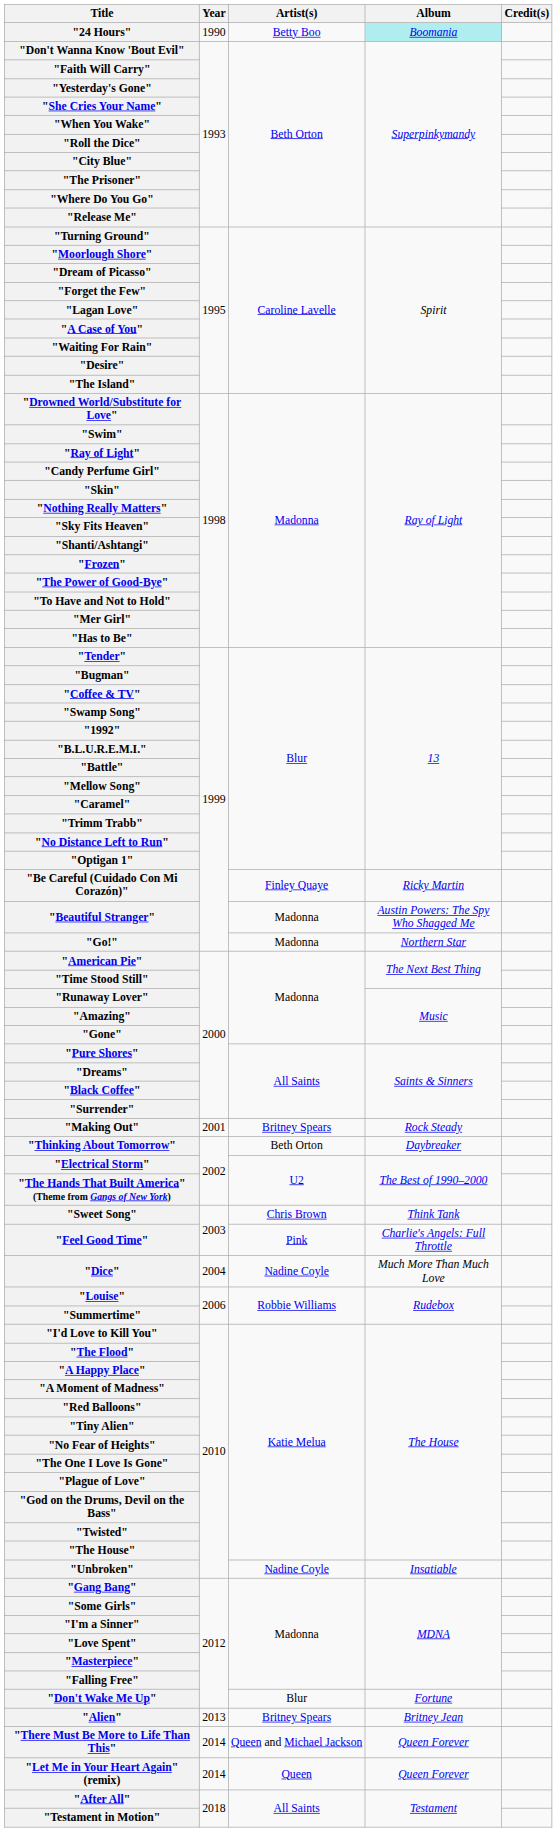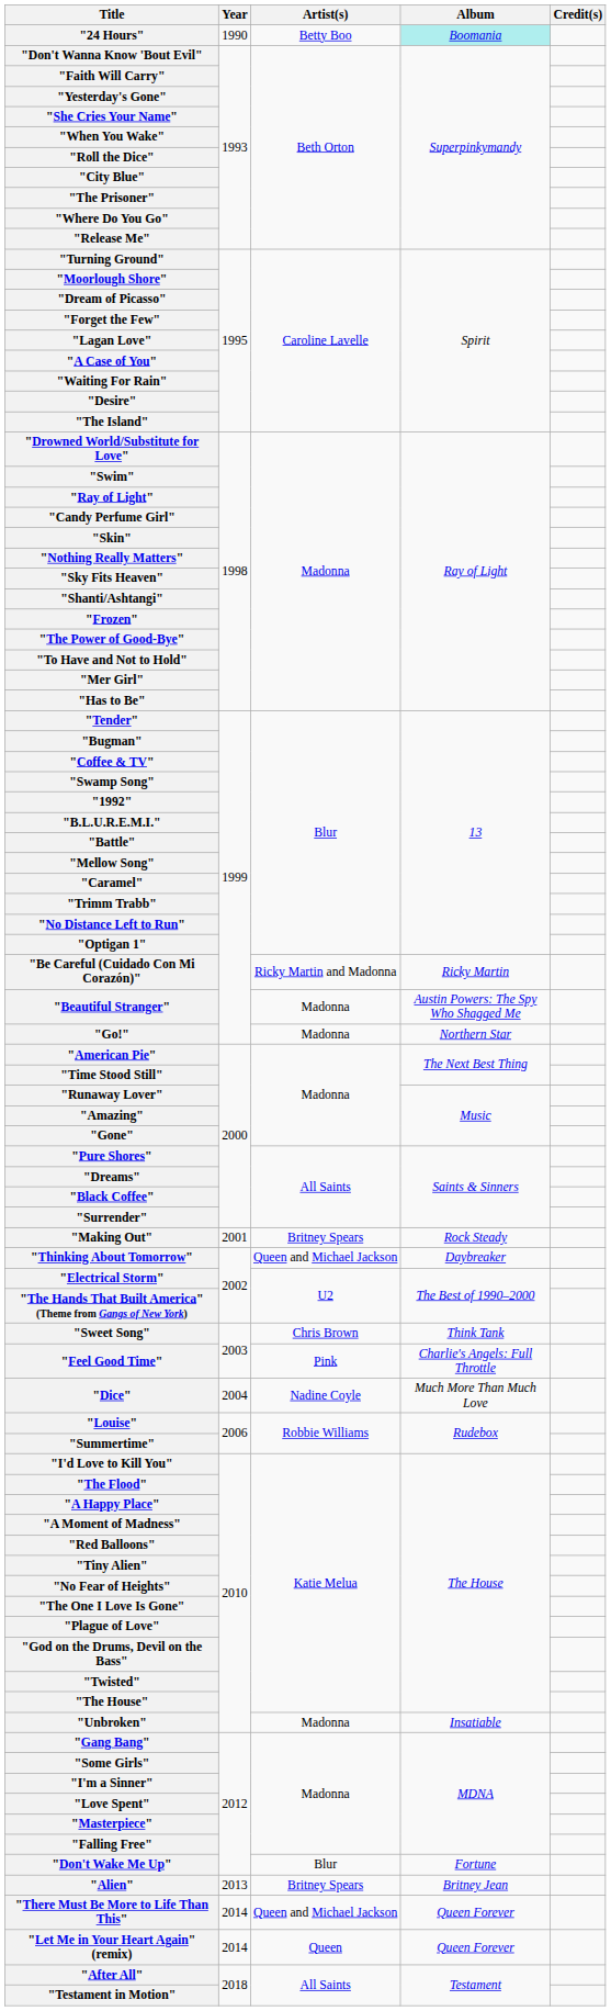"Be Careful (Cuidado Con Mi Corazón)" | Artist(s): Finley Quaye -> Ricky Martin and Madonna
"Thinking About Tomorrow" | Artist(s): Beth Orton -> Queen and Michael Jackson
"Unbroken" | Artist(s): Nadine Coyle -> Madonna
